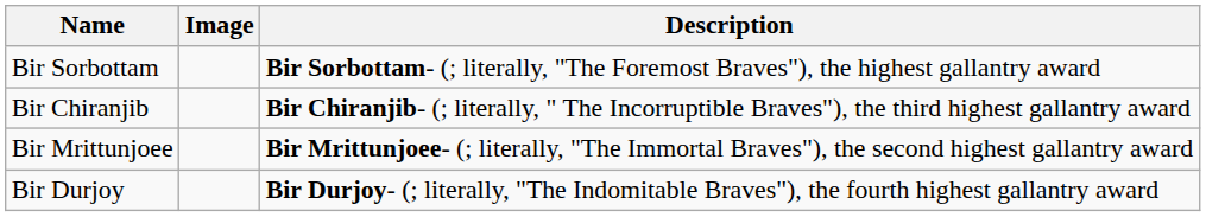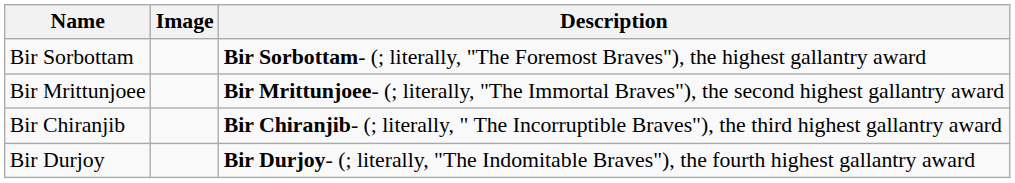rows swapped: Bir Mrittunjoee <-> Bir Chiranjib
